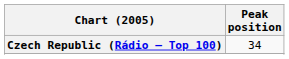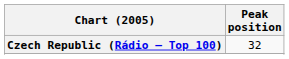Czech Republic (Rádio – Top 100) | Peak position: 34 -> 32
